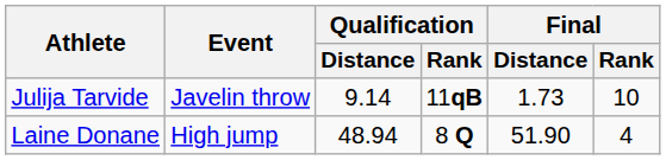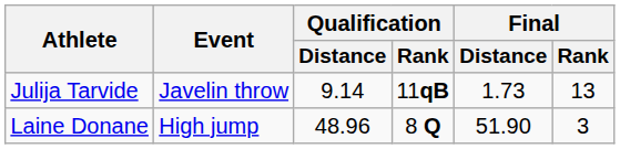Julija Tarvide | Final / Rank: 10 -> 13
Laine Donane | Qualification / Distance: 48.94 -> 48.96
Laine Donane | Final / Rank: 4 -> 3
